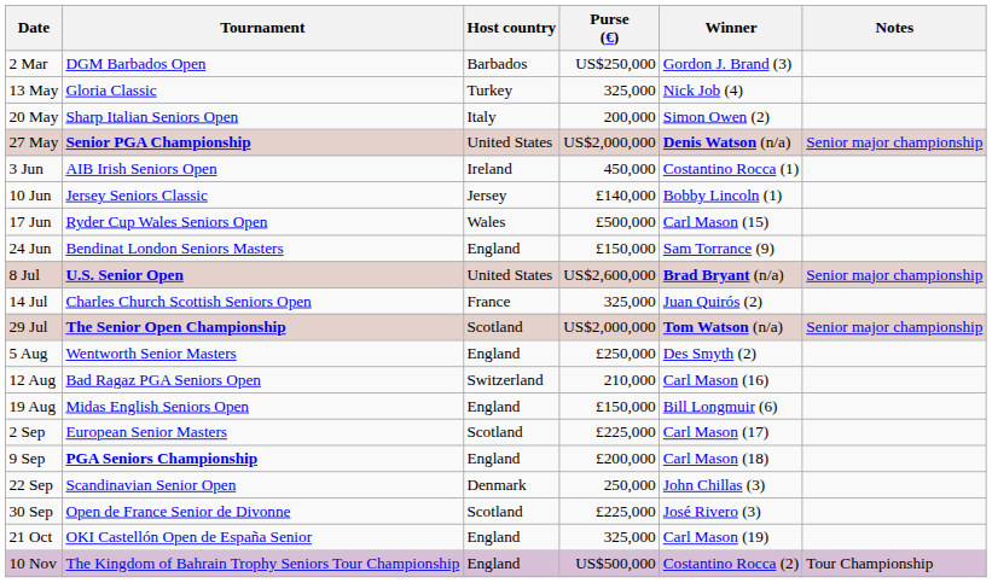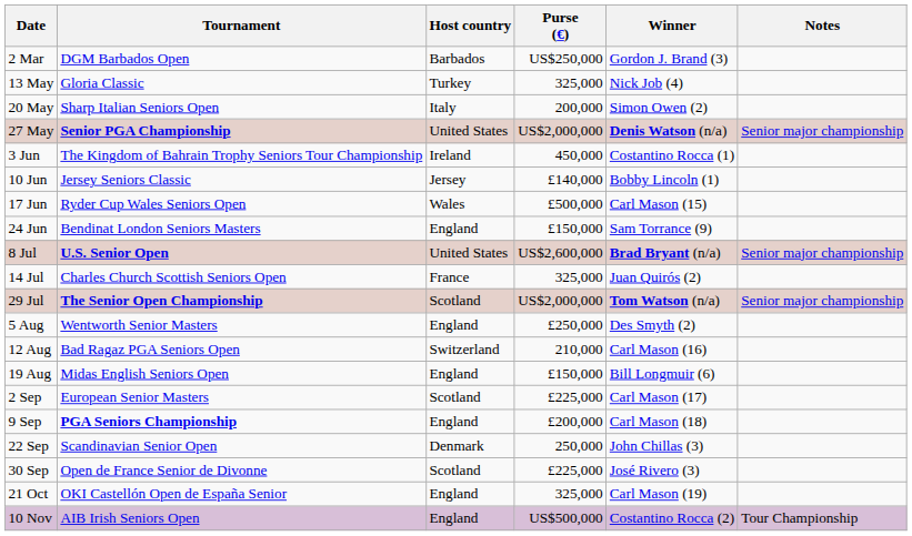3 Jun | Tournament: AIB Irish Seniors Open -> The Kingdom of Bahrain Trophy Seniors Tour Championship
10 Nov | Tournament: The Kingdom of Bahrain Trophy Seniors Tour Championship -> AIB Irish Seniors Open
